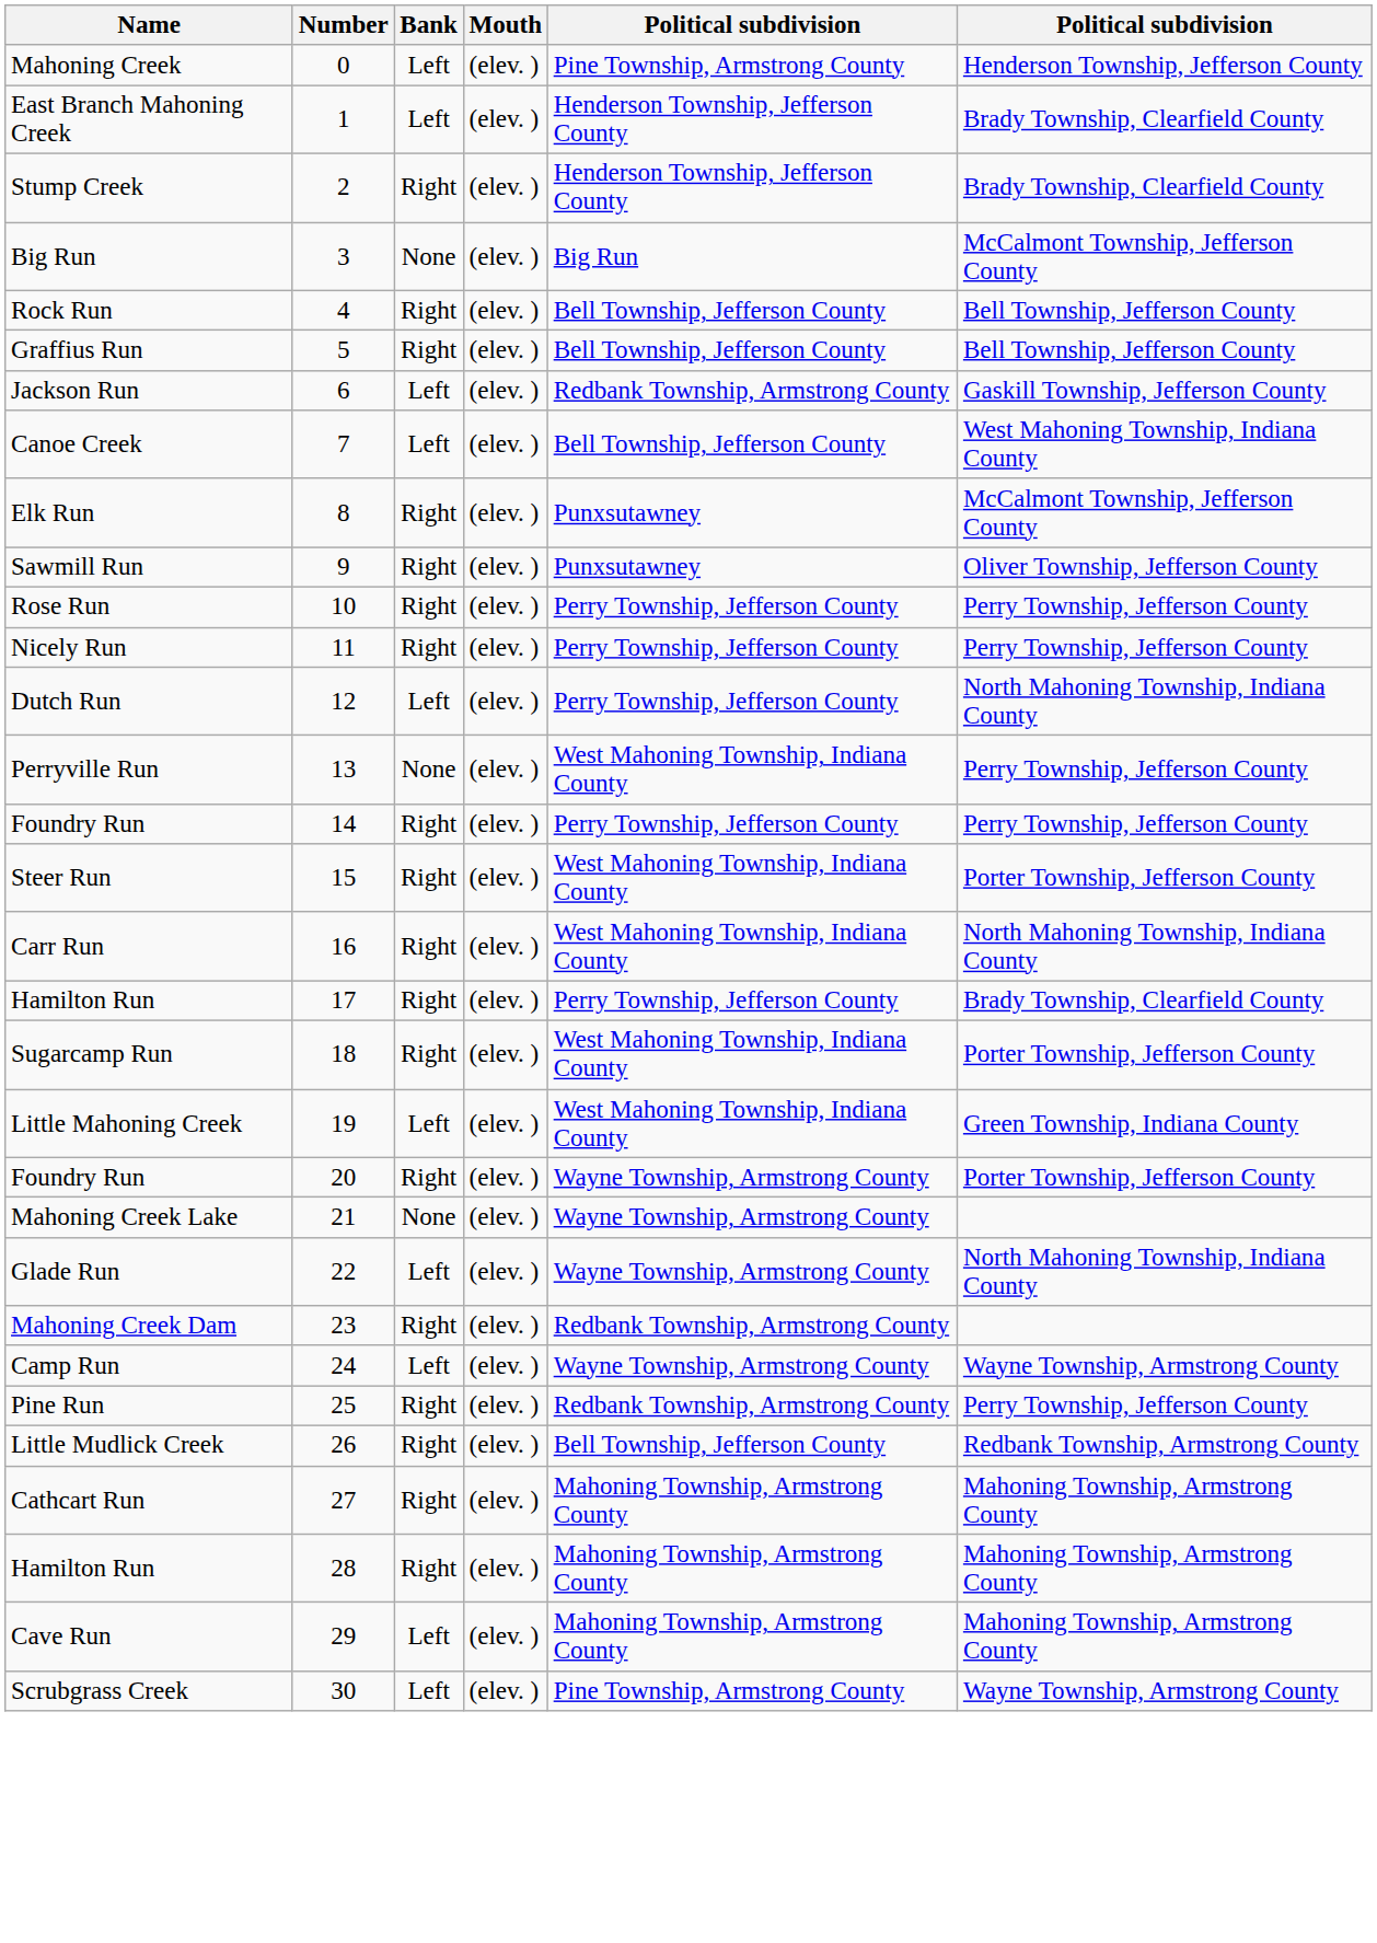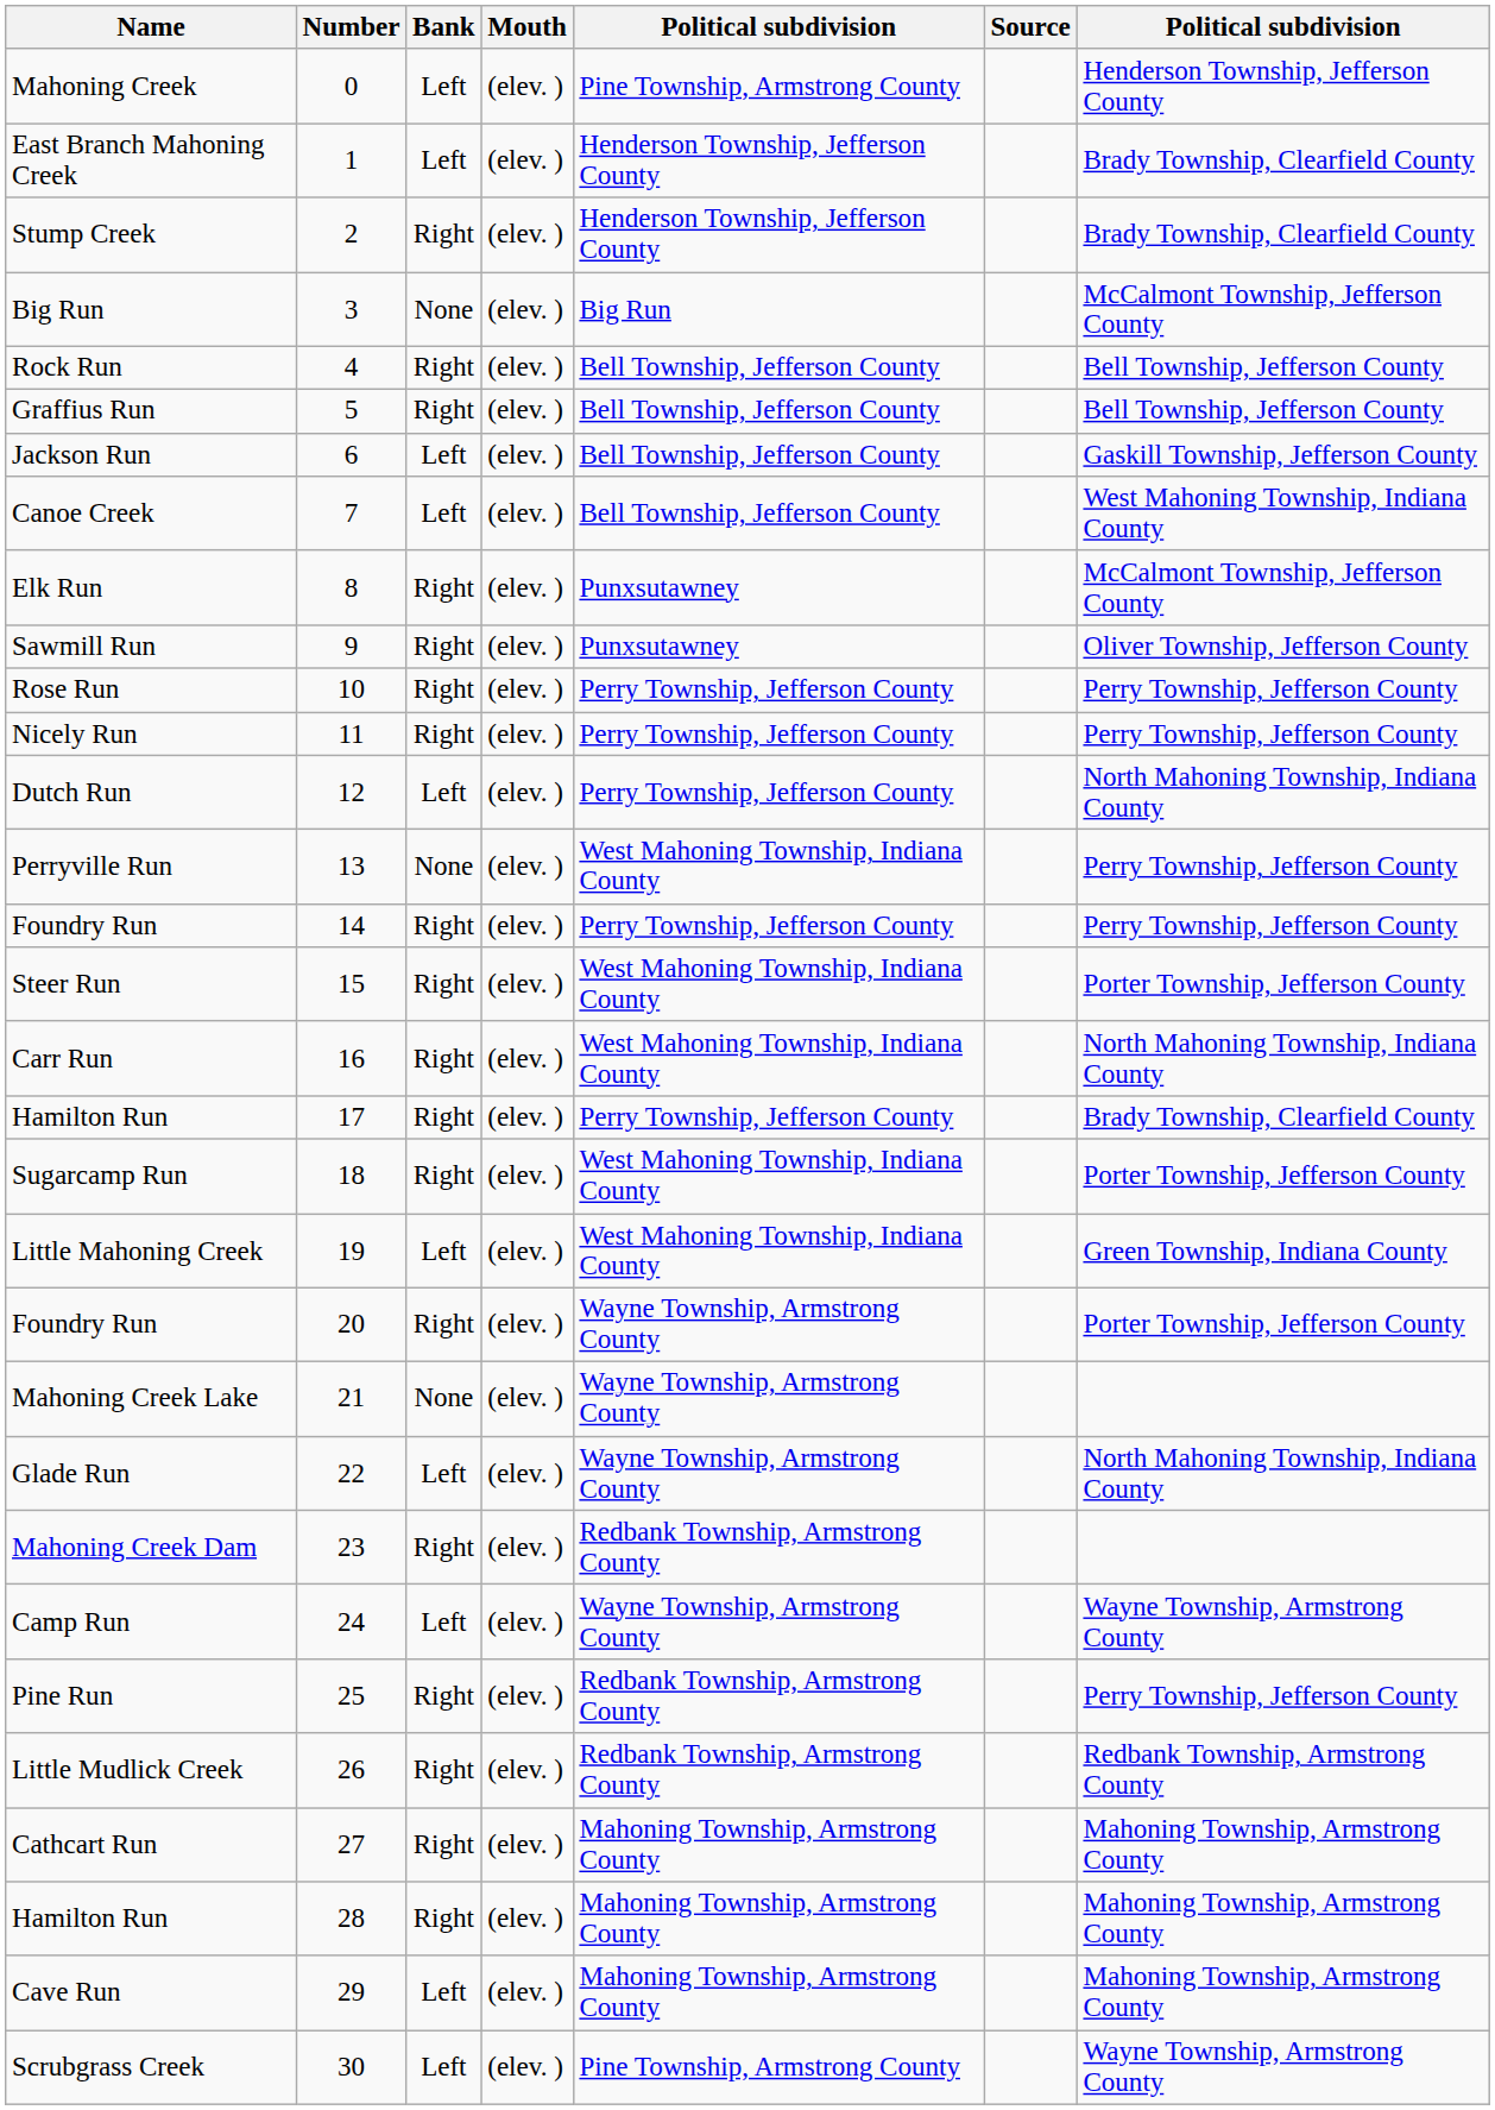+ column: Source
Jackson Run | column 5: Redbank Township, Armstrong County -> Bell Township, Jefferson County
Little Mudlick Creek | column 5: Bell Township, Jefferson County -> Redbank Township, Armstrong County
